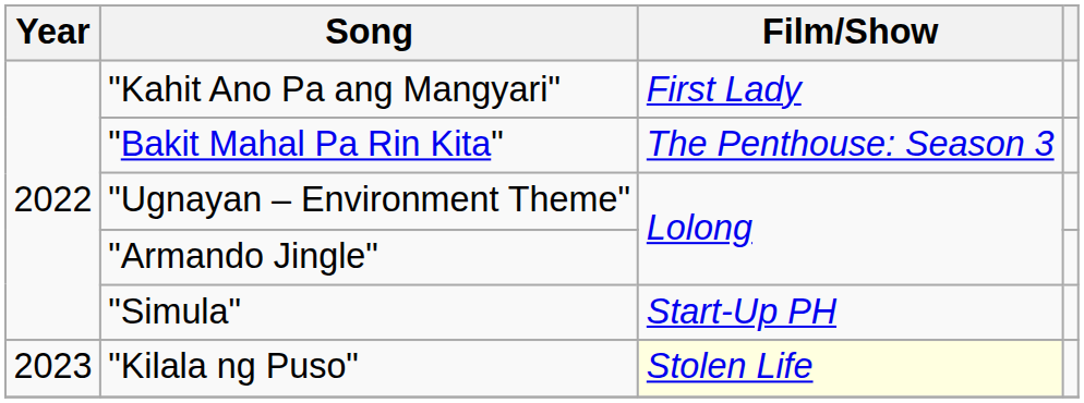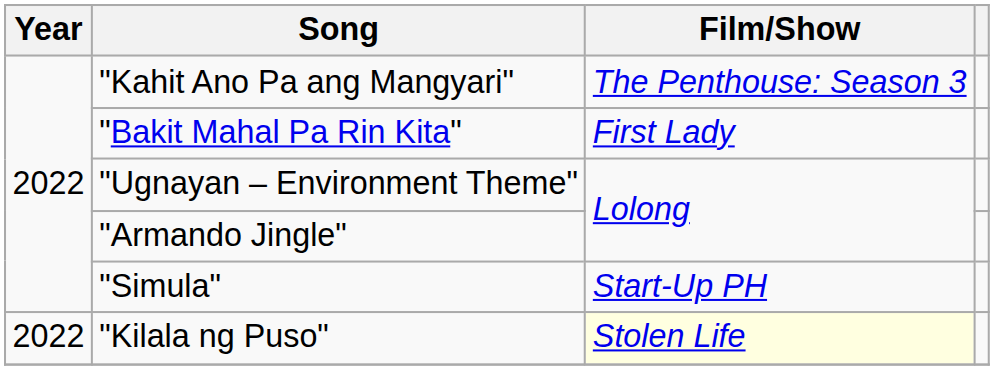"Kahit Ano Pa ang Mangyari" | Film/Show: First Lady -> The Penthouse: Season 3
"Bakit Mahal Pa Rin Kita" | Film/Show: The Penthouse: Season 3 -> First Lady
"Kilala ng Puso" | Year: 2023 -> 2022
